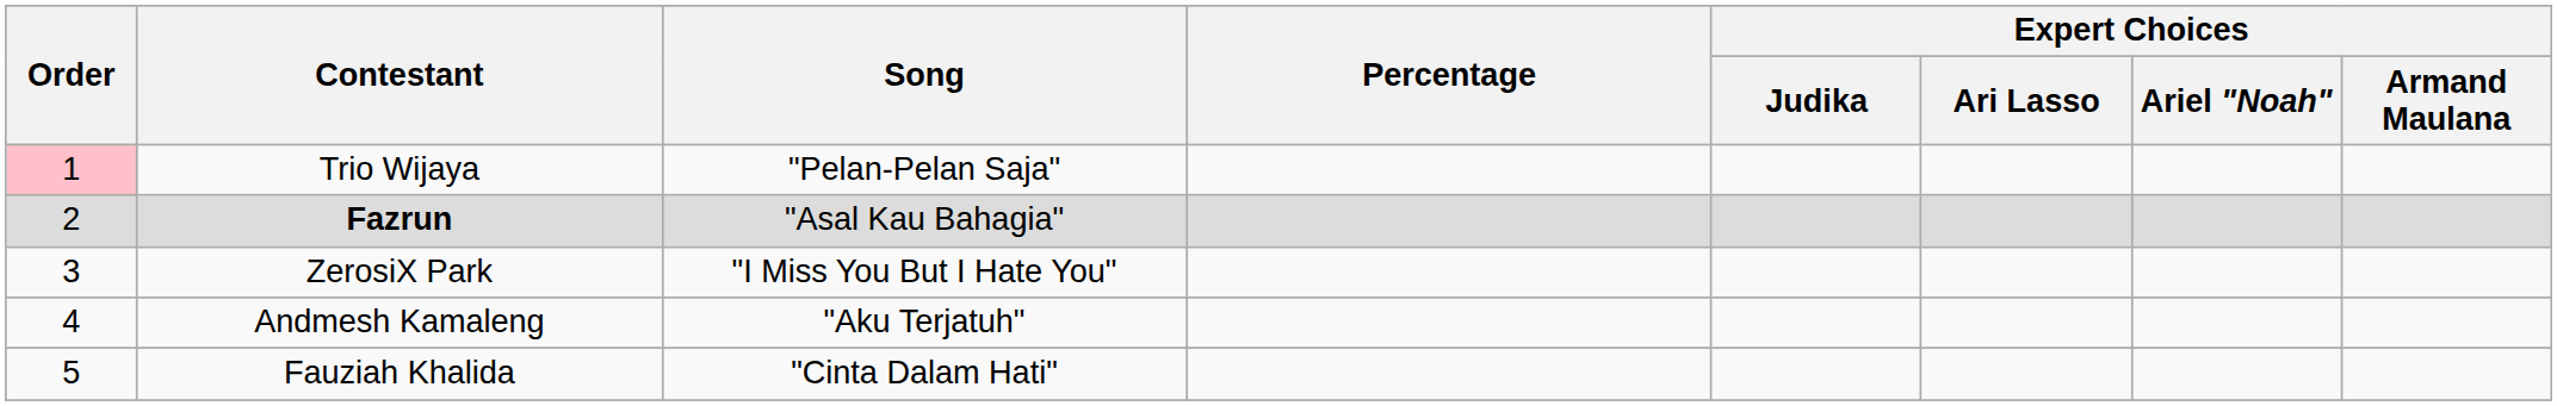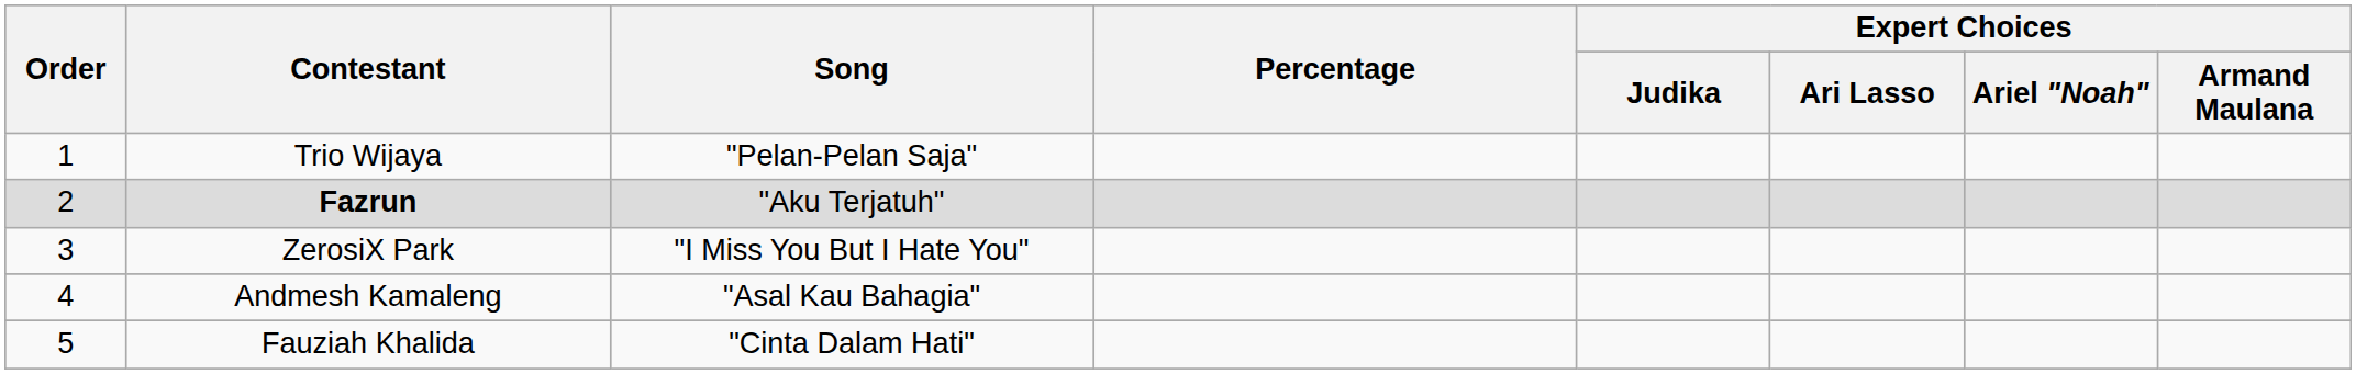Trio Wijaya | Order: pink background -> no background
Fazrun | Song: "Asal Kau Bahagia" -> "Aku Terjatuh"
Andmesh Kamaleng | Song: "Aku Terjatuh" -> "Asal Kau Bahagia"
